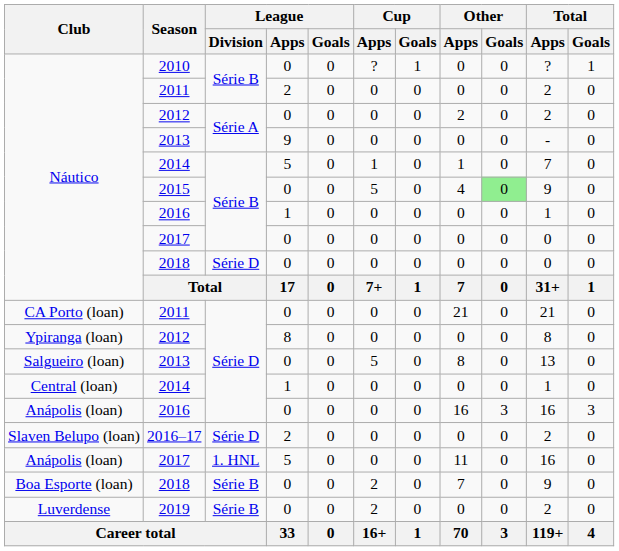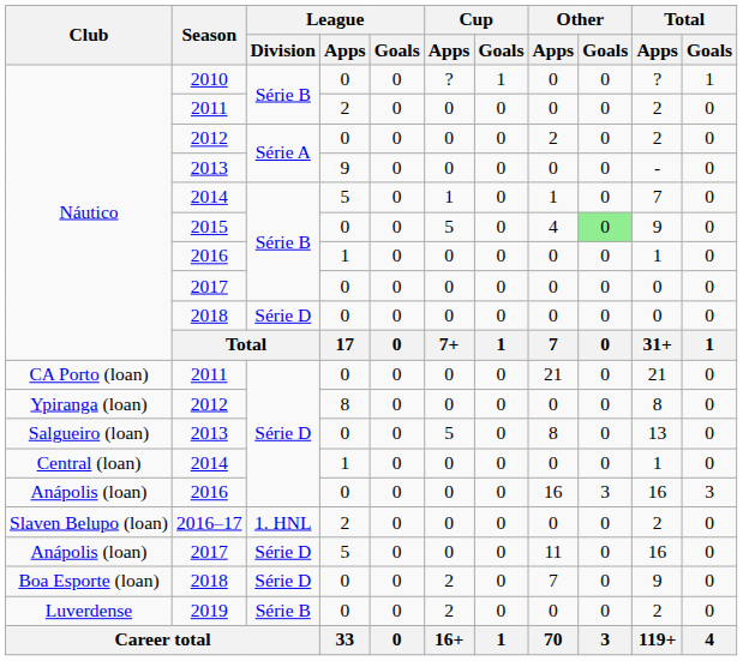2016–17 | League / Division: Série D -> 1. HNL
Anápolis (loan) / 2017 | League / Division: 1. HNL -> Série D
Boa Esporte (loan) / 2018 | League / Division: Série B -> Série D
